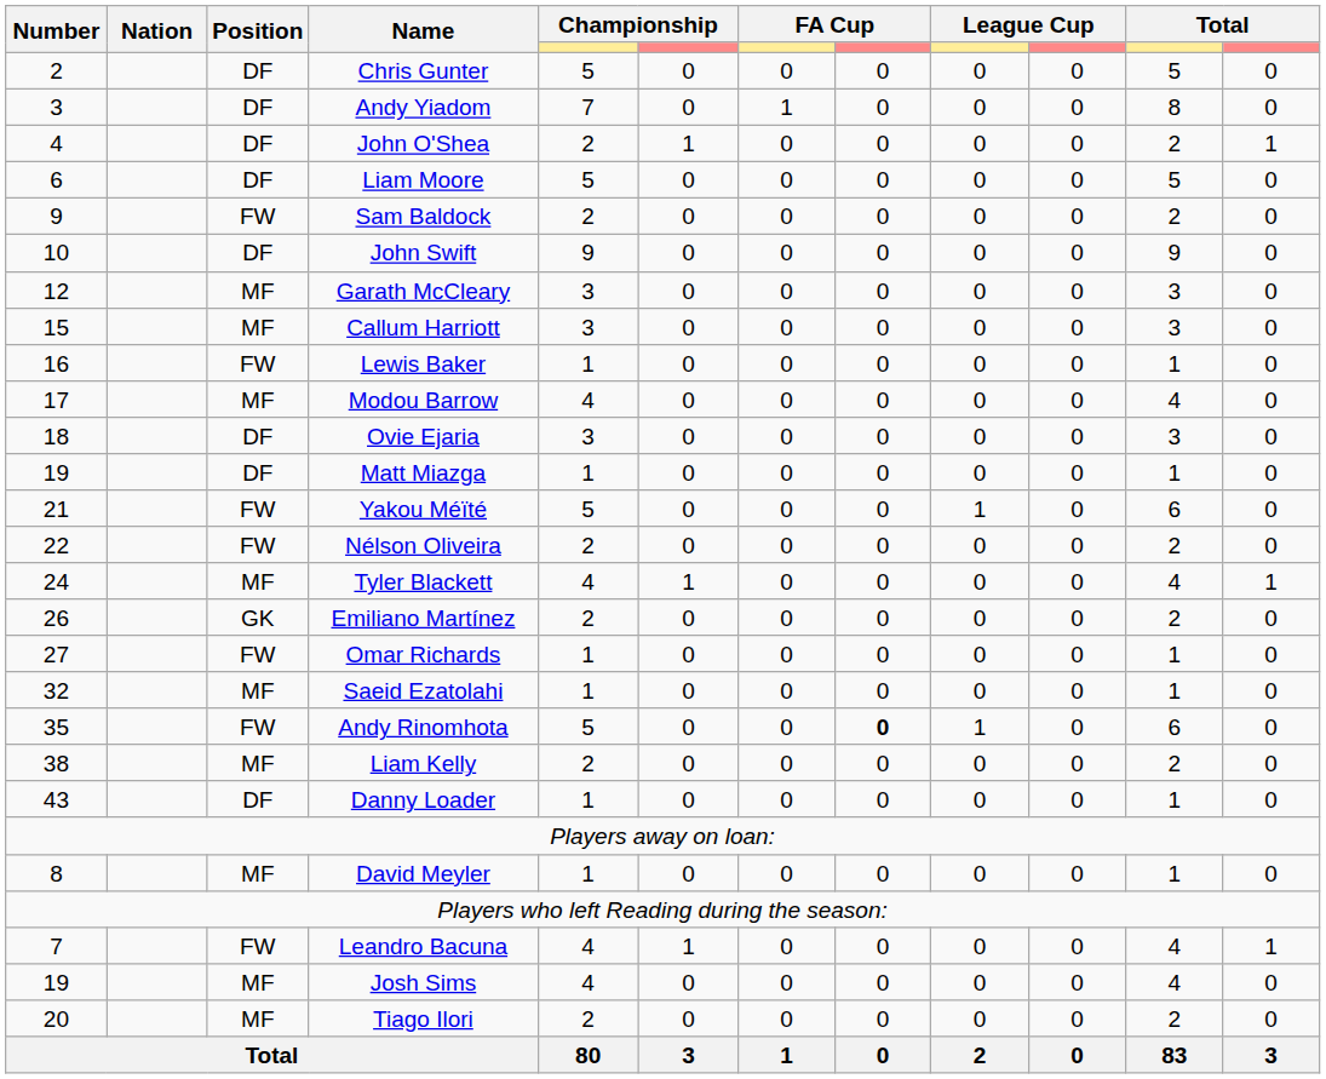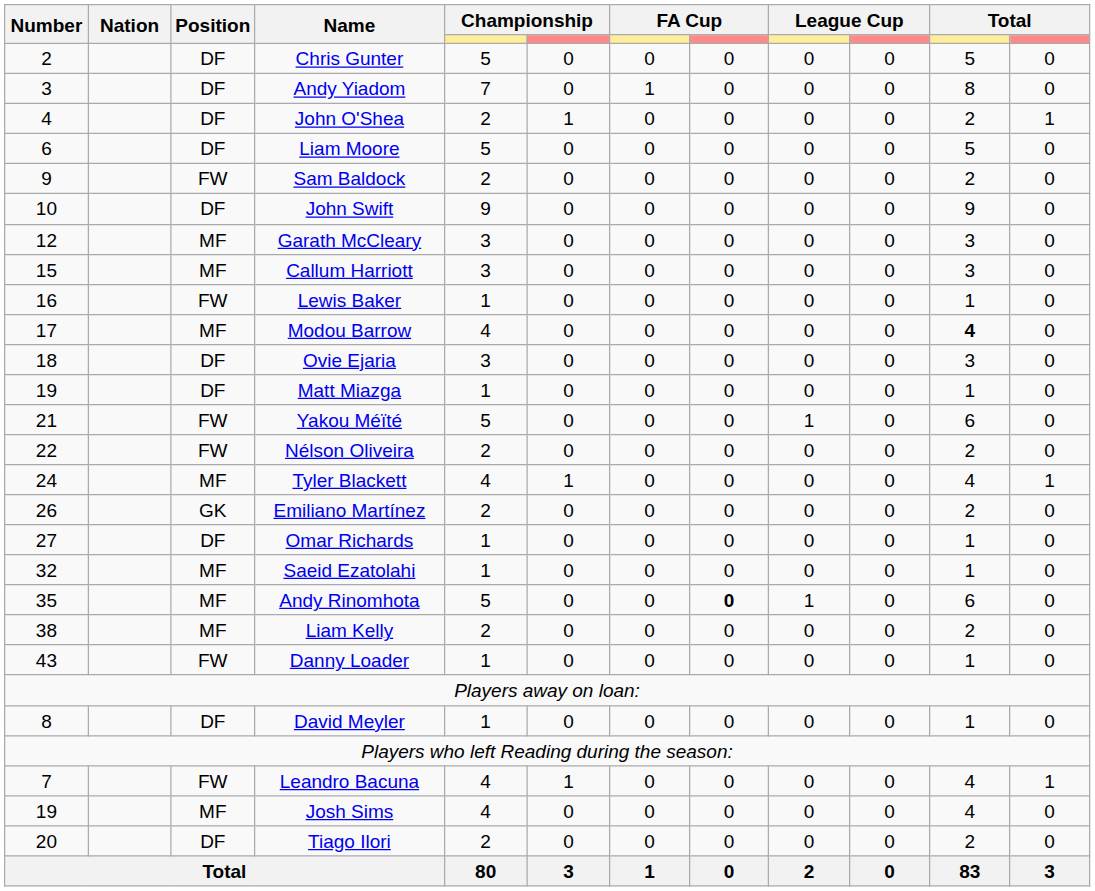Modou Barrow | column 11: normal -> bold
Omar Richards | Position: FW -> DF
Andy Rinomhota | Position: FW -> MF
Danny Loader | Position: DF -> FW
David Meyler | Position: MF -> DF
Tiago Ilori | Position: MF -> DF
